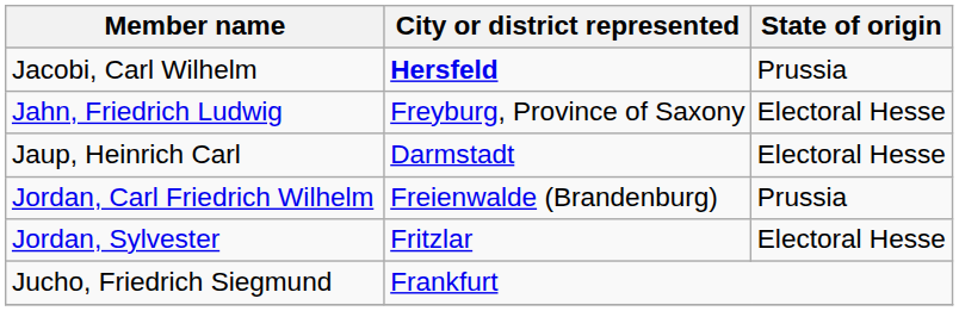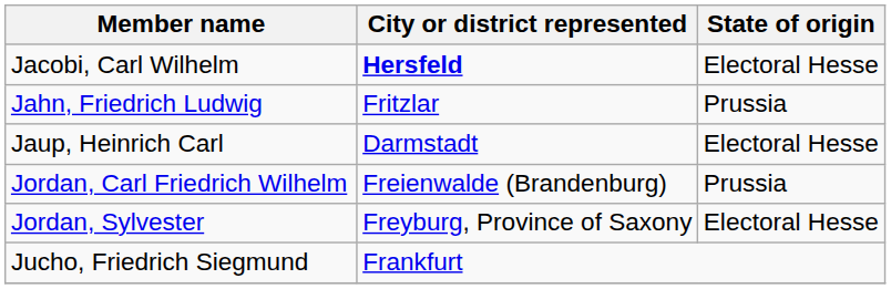Jacobi, Carl Wilhelm | State of origin: Prussia -> Electoral Hesse
Jahn, Friedrich Ludwig | City or district represented: Freyburg, Province of Saxony -> Fritzlar
Jahn, Friedrich Ludwig | State of origin: Electoral Hesse -> Prussia
Jordan, Sylvester | City or district represented: Fritzlar -> Freyburg, Province of Saxony
